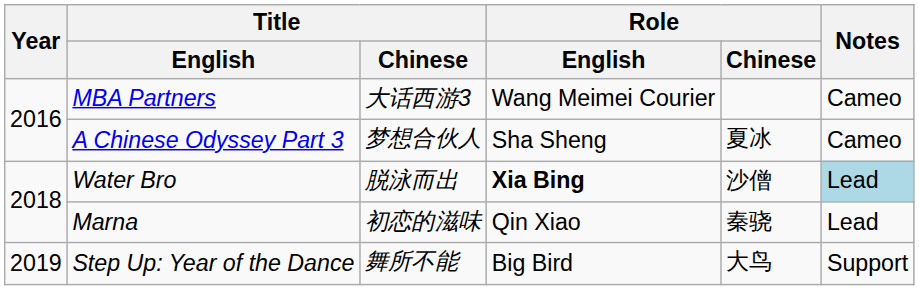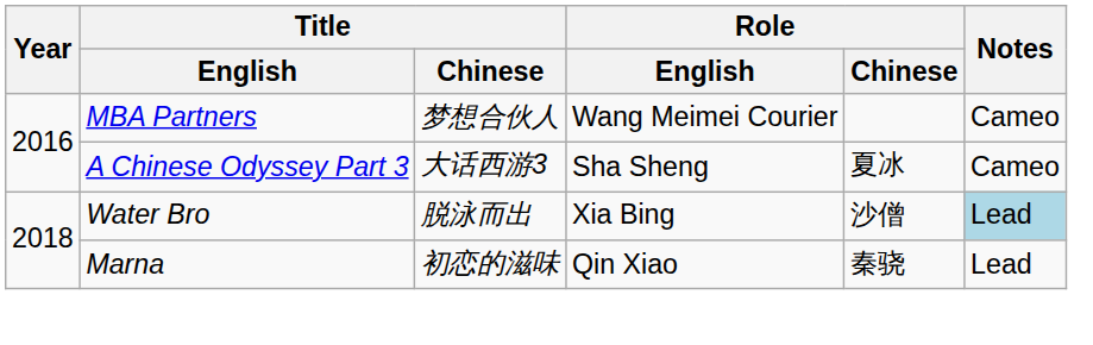MBA Partners | Title / Chinese: 大话西游3 -> 梦想合伙人
A Chinese Odyssey Part 3 | Title / Chinese: 梦想合伙人 -> 大话西游3
Water Bro | Role / English: bold -> normal
- row: 2019 | Step Up: Year of the Dance | 舞所不能 | Big Bird | 大鸟 | Support
